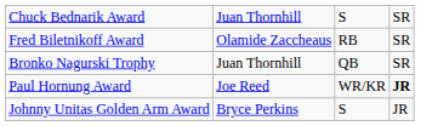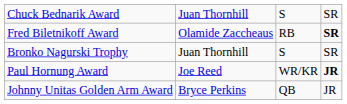Fred Biletnikoff Award | column 4: normal -> bold
Bronko Nagurski Trophy | column 3: QB -> S
Johnny Unitas Golden Arm Award | column 3: S -> QB
